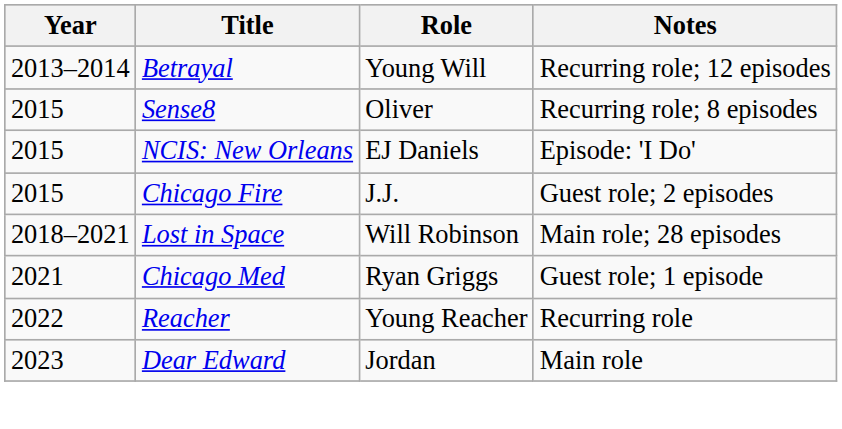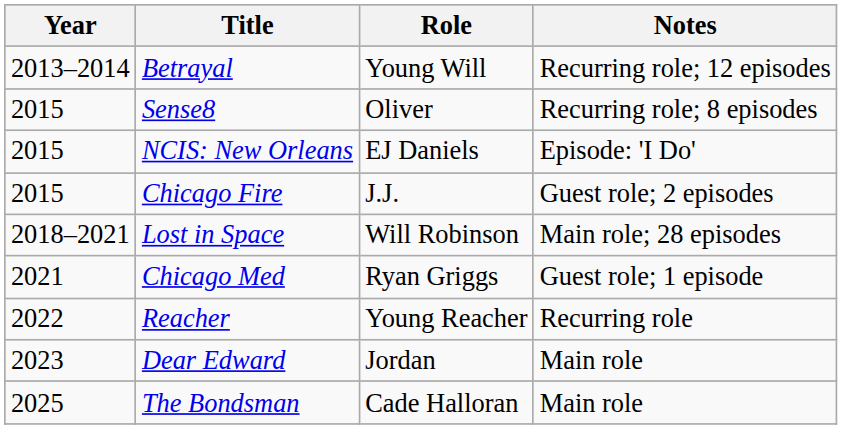+ row: 2025 | The Bondsman | Cade Halloran | Main role
